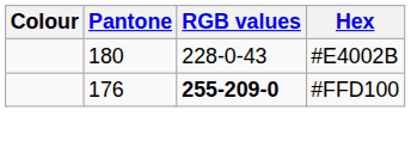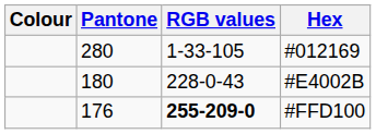+ row: 280 | 1-33-105 | #012169
